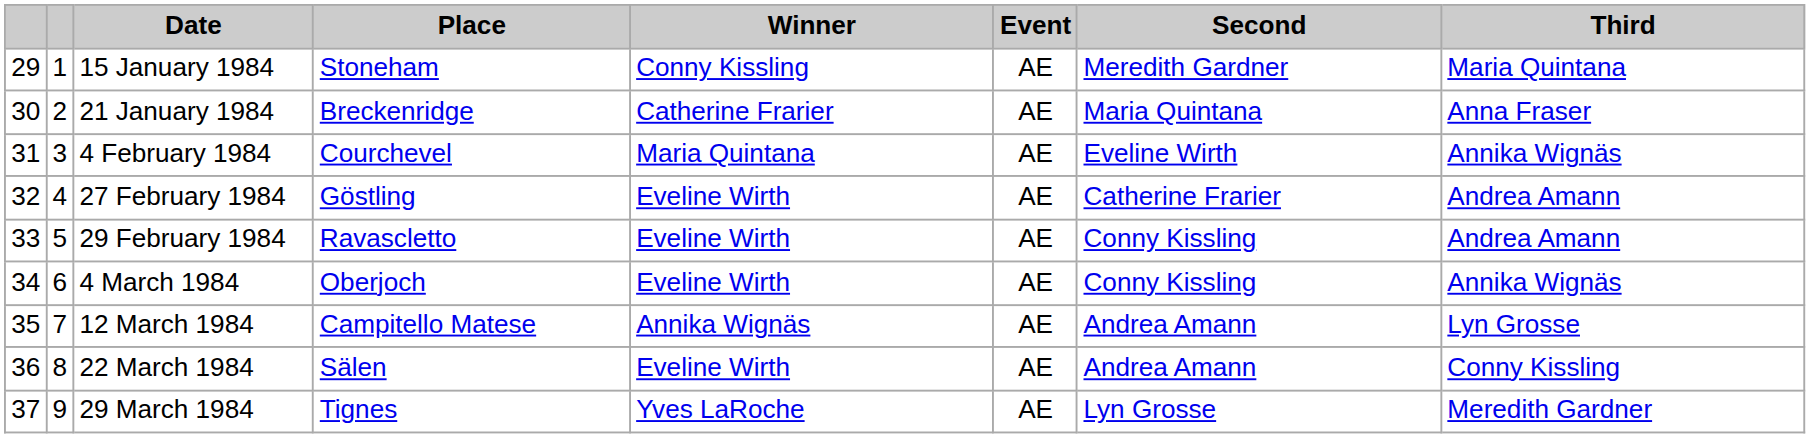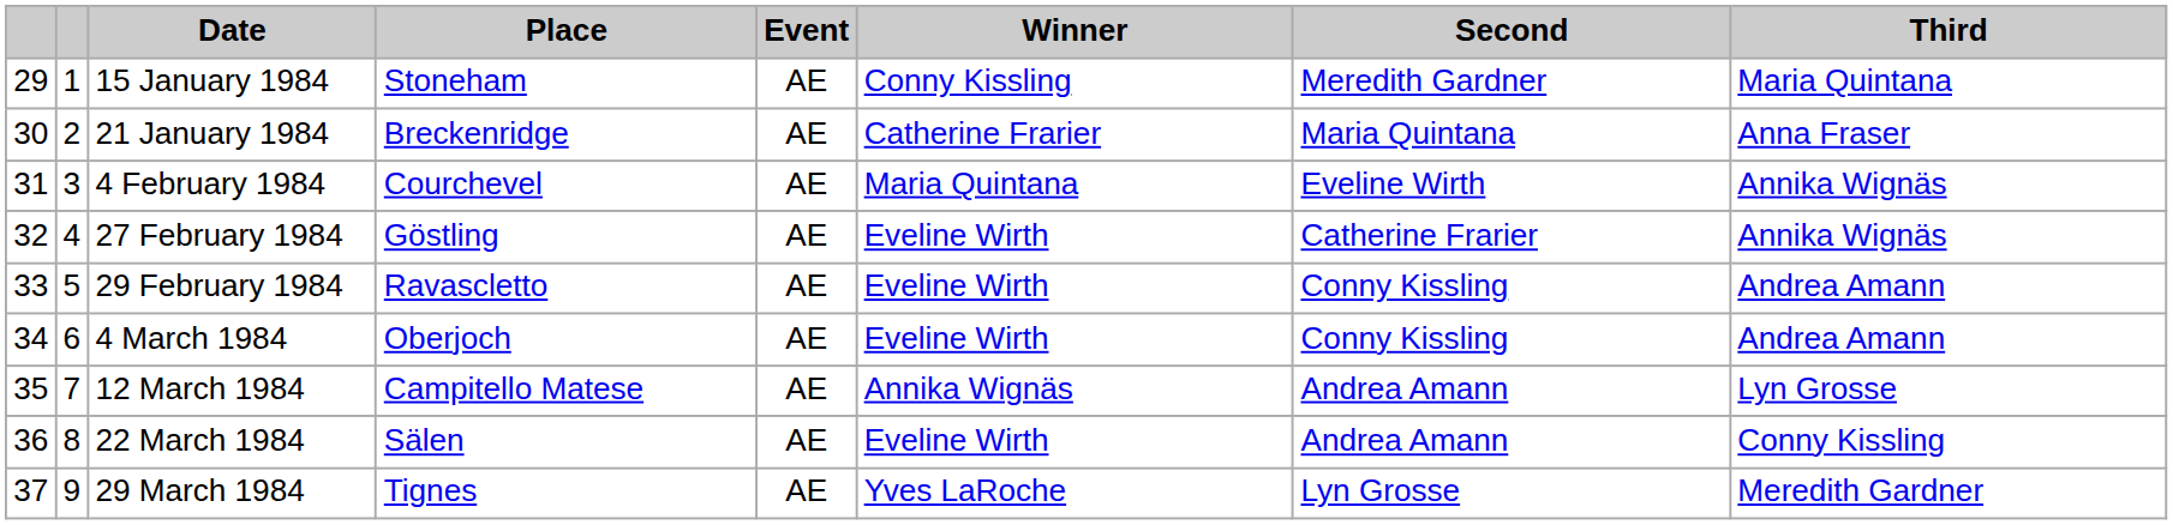columns swapped: Event <-> Winner
27 February 1984 | Third: Andrea Amann -> Annika Wignäs
4 March 1984 | Third: Annika Wignäs -> Andrea Amann
